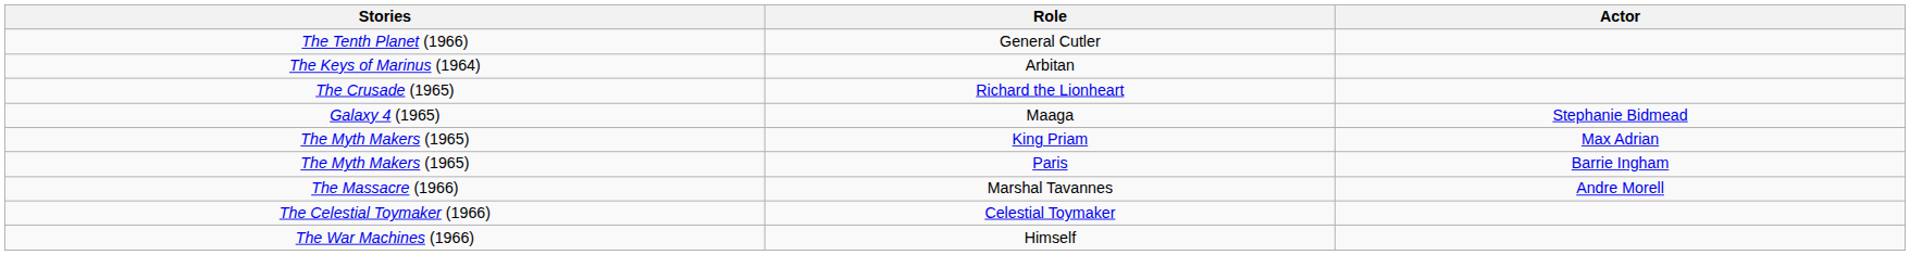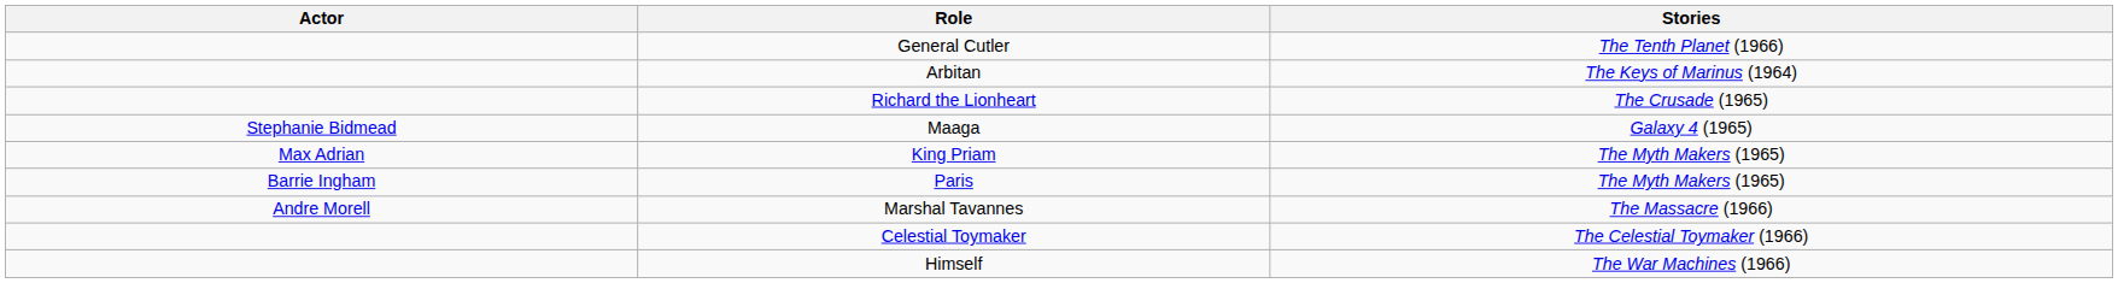columns swapped: Actor <-> Stories
